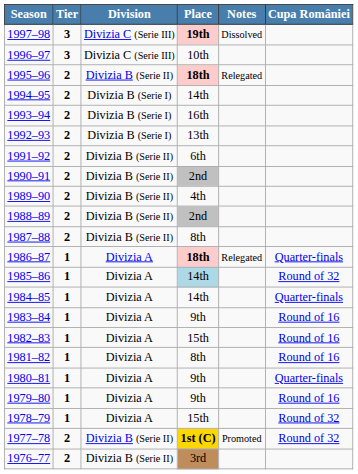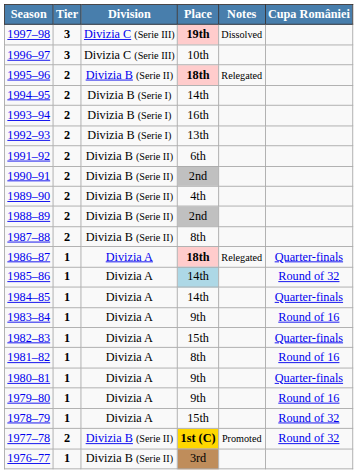1982–83 | Cupa României: Round of 16 -> Quarter-finals
1976–77 | Tier: 2 -> 1
